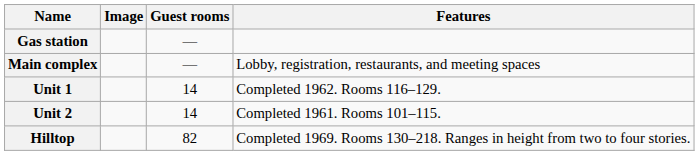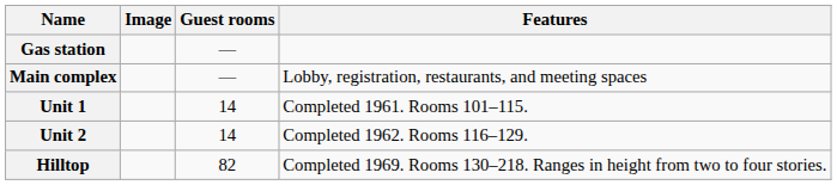Unit 1 | Features: Completed 1962. Rooms 116–129. -> Completed 1961. Rooms 101–115.
Unit 2 | Features: Completed 1961. Rooms 101–115. -> Completed 1962. Rooms 116–129.
